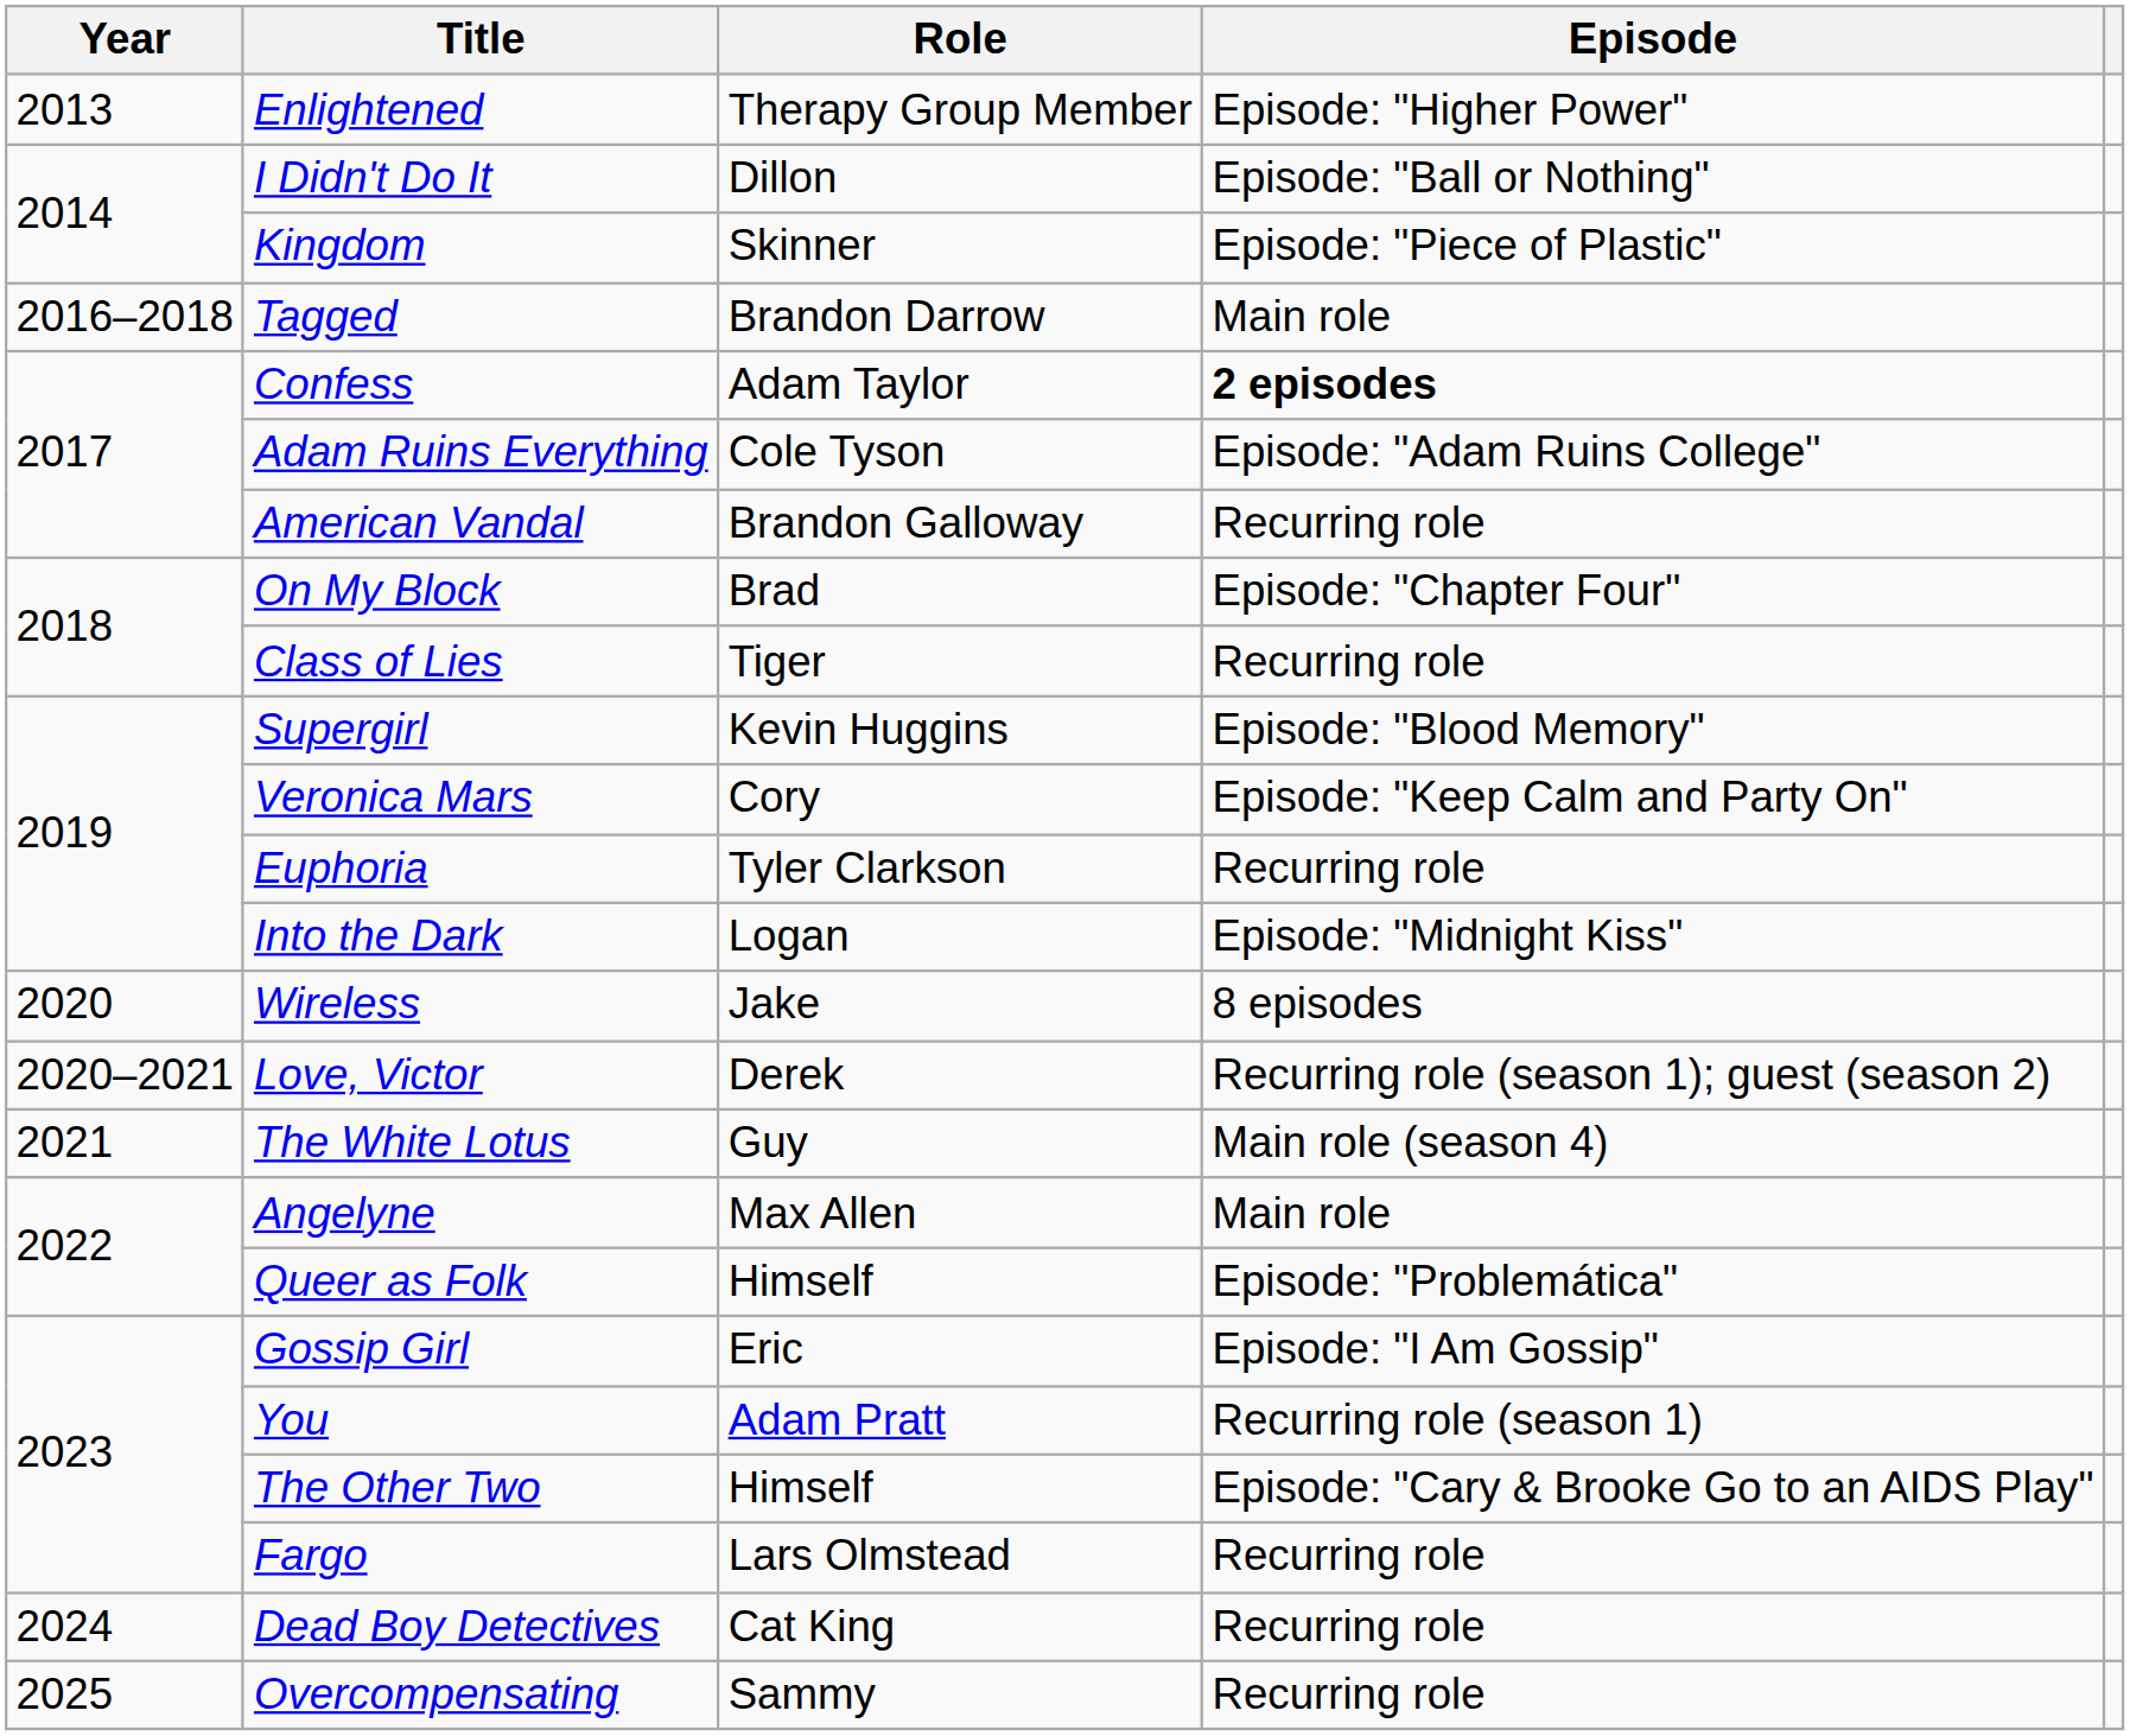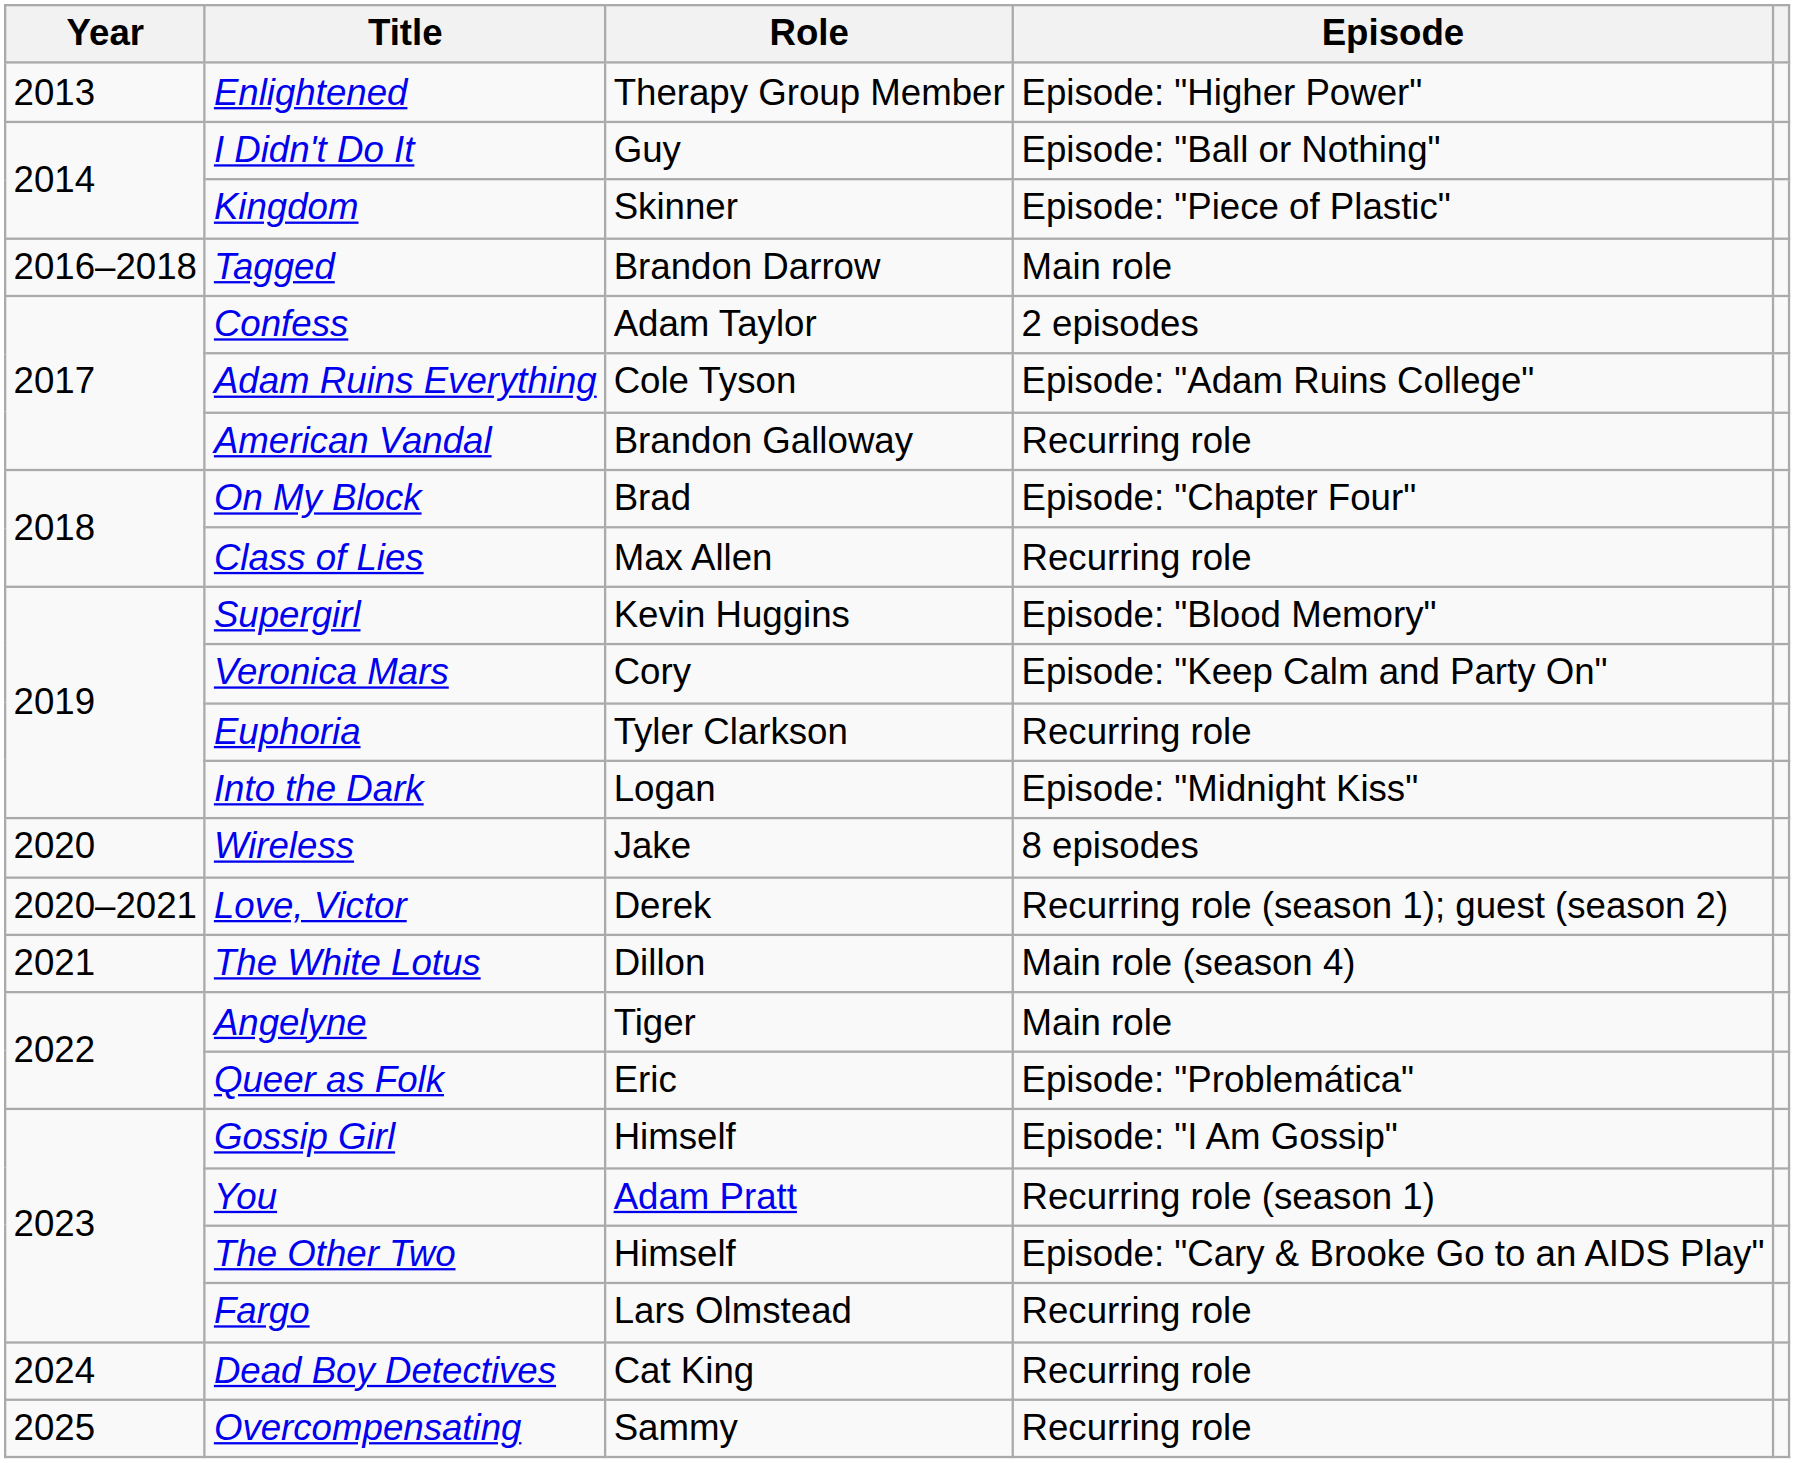I Didn't Do It | Role: Dillon -> Guy
Confess | Episode: bold -> normal
Class of Lies | Role: Tiger -> Max Allen
The White Lotus | Role: Guy -> Dillon
Angelyne | Role: Max Allen -> Tiger
Queer as Folk | Role: Himself -> Eric
Gossip Girl | Role: Eric -> Himself
